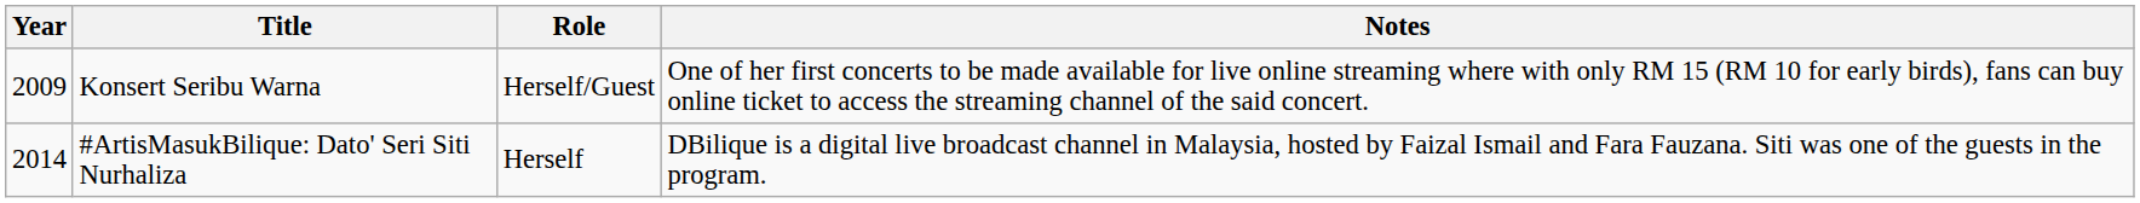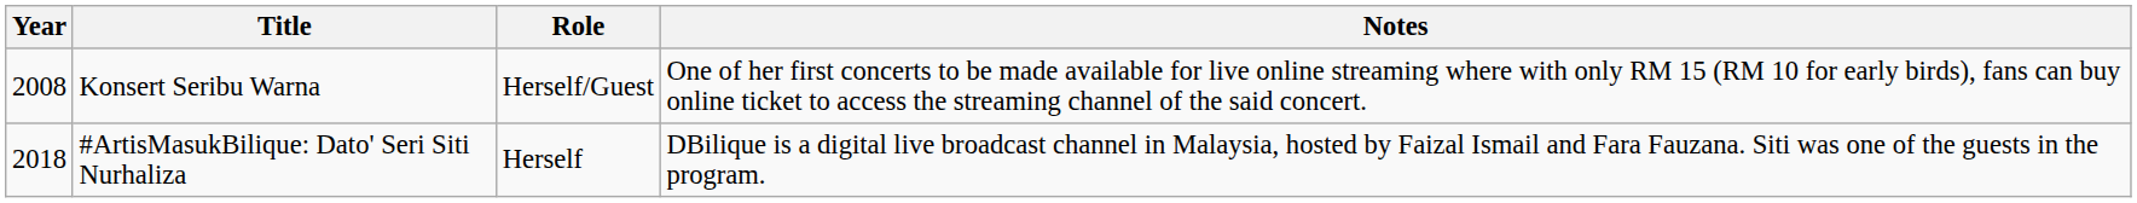Konsert Seribu Warna | Year: 2009 -> 2008
#ArtisMasukBilique: Dato' Seri Siti Nurhaliza | Year: 2014 -> 2018
